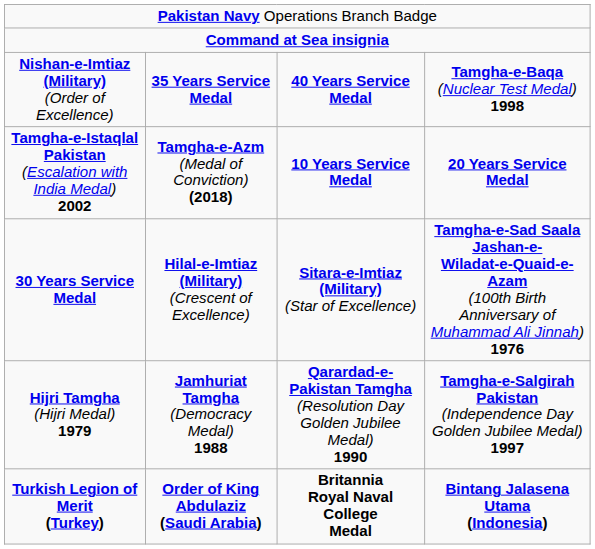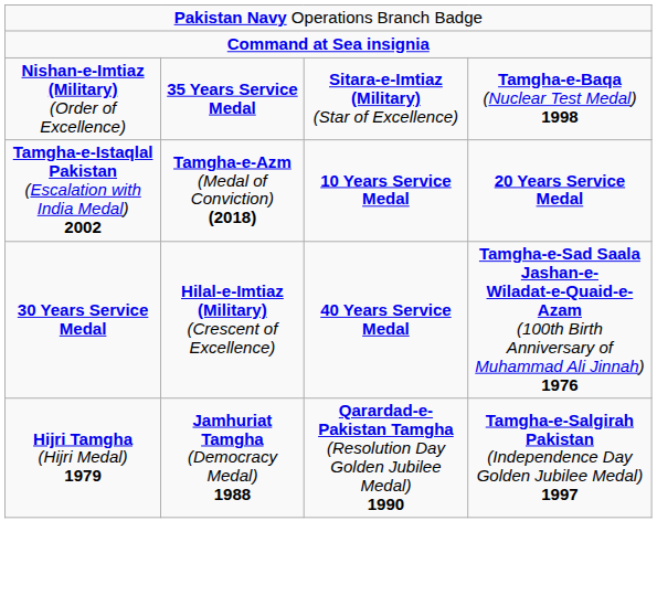Nishan-e-Imtiaz (Military) (Order of Excellence) | column 3: 40 Years Service Medal -> Sitara-e-Imtiaz (Military) (Star of Excellence)
30 Years Service Medal | column 3: Sitara-e-Imtiaz (Military) (Star of Excellence) -> 40 Years Service Medal
- row: Turkish Legion of Merit (Turkey) | Order of King Abdulaziz (Saudi Arabia) | Britannia Royal Naval College Medal | Bintang Jalasena Utama (Indonesia)
